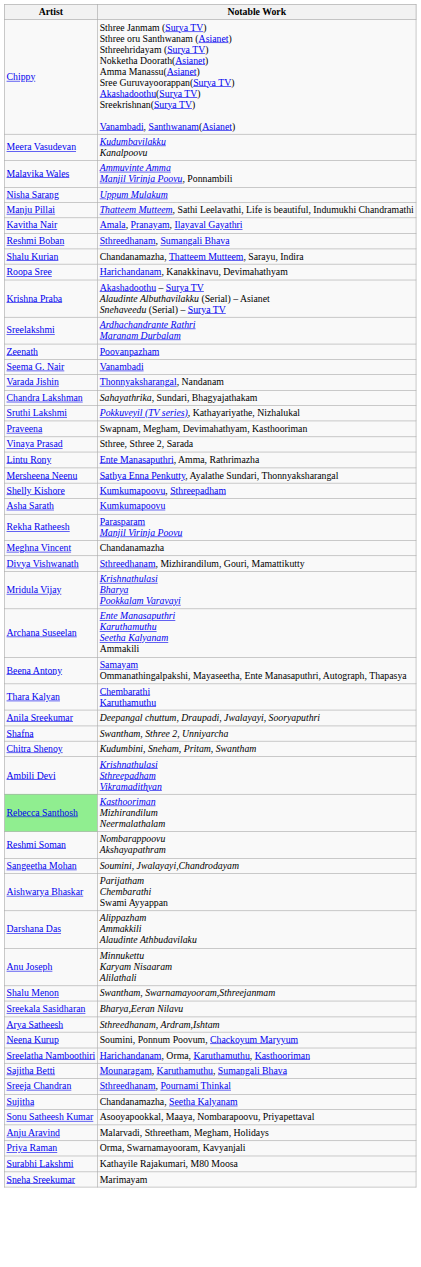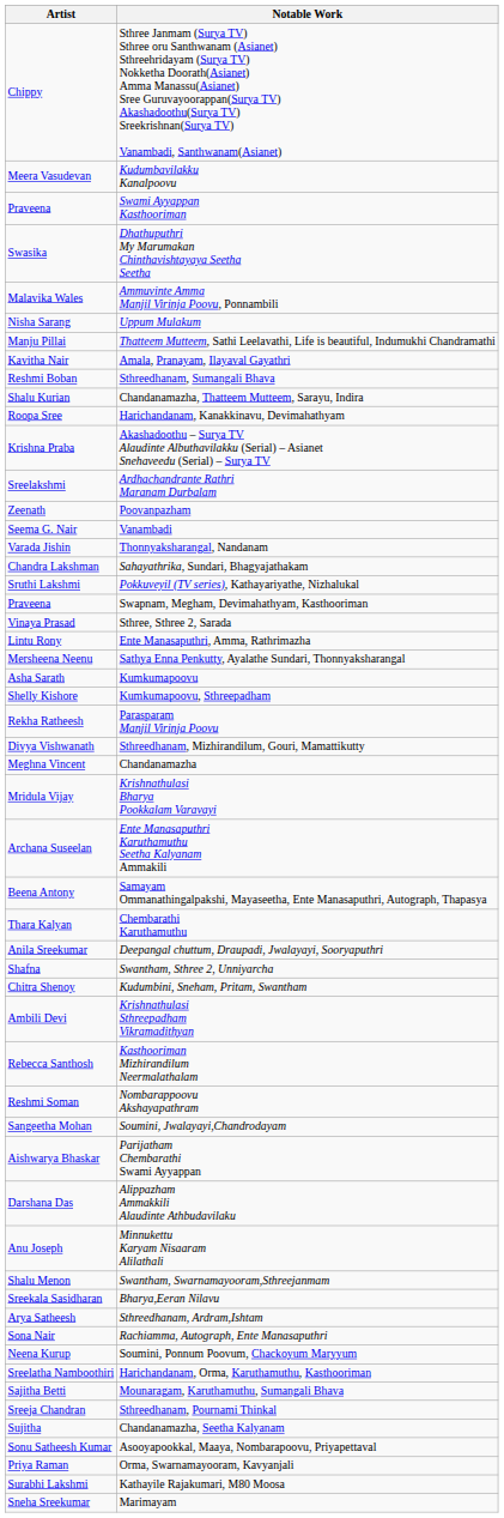+ row: Praveena | Swami Ayyappan Kasthooriman
+ row: Swasika | Dhathuputhri My Marumakan Chinthavishtayaya Seetha Seetha
rows swapped: Kumkumapoovu <-> Kumkumapoovu, Sthreepadham
rows swapped: Chandanamazha <-> Sthreedhanam, Mizhirandilum, Gouri, Mamattikutty
Kasthooriman Mizhirandilum Neermalathalam | Artist: lightgreen background -> no background
+ row: Sona Nair | Rachiamma, Autograph, Ente Manasaputhri
- row: Anju Aravind | Malarvadi, Sthreetham, Megham, Holidays
